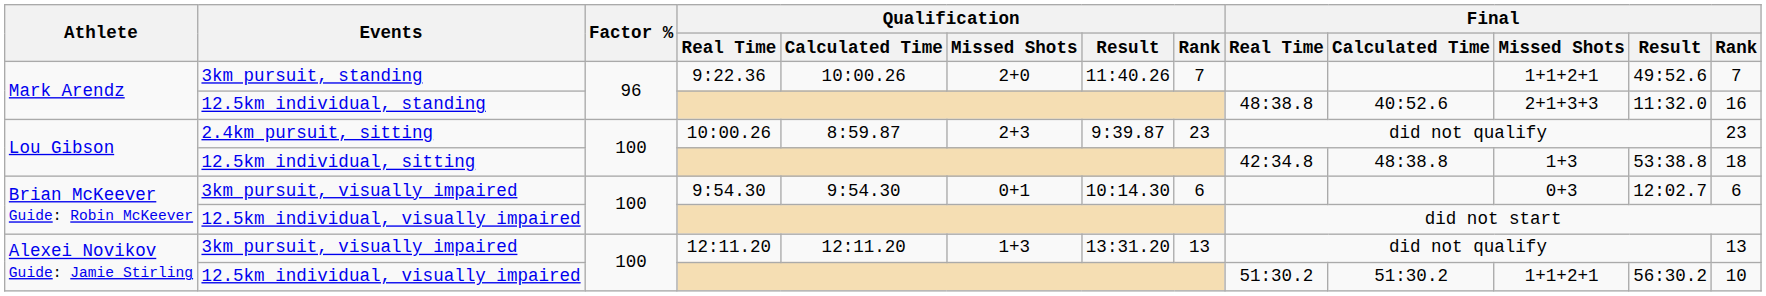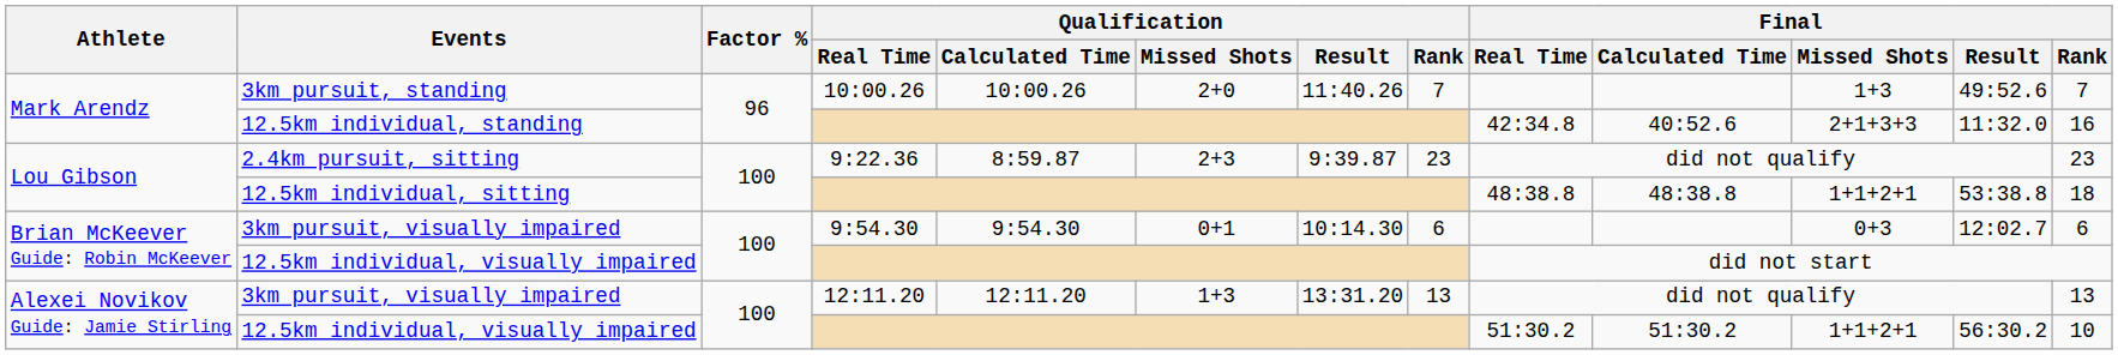3km pursuit, standing | Qualification / Real Time: 9:22.36 -> 10:00.26
3km pursuit, standing | Final / Missed Shots: 1+1+2+1 -> 1+3
12.5km individual, standing | Final / Real Time: 48:38.8 -> 42:34.8
2.4km pursuit, sitting | Qualification / Real Time: 10:00.26 -> 9:22.36
12.5km individual, sitting | Final / Real Time: 42:34.8 -> 48:38.8
12.5km individual, sitting | Final / Missed Shots: 1+3 -> 1+1+2+1
